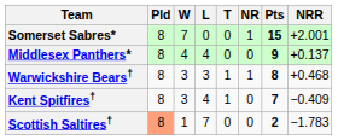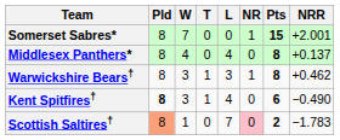columns swapped: T <-> L
Middlesex Panthers* | Pts: 9 -> 8
Warwickshire Bears† | NRR: +0.468 -> +0.462
Kent Spitfires† | Pld: normal -> bold
Kent Spitfires† | Pts: 7 -> 6
Kent Spitfires† | NRR: −0.409 -> −0.490
Scottish Saltires† | NR: no background -> pink background
